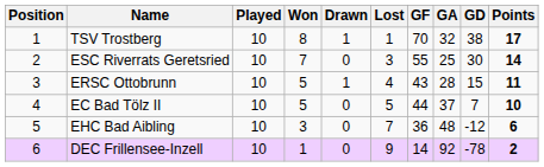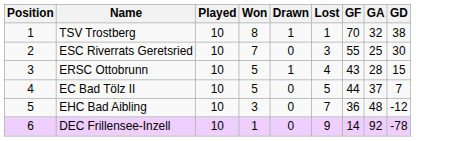- column: Points | 17 | 14 | 11 | 10 | 6 | 2
